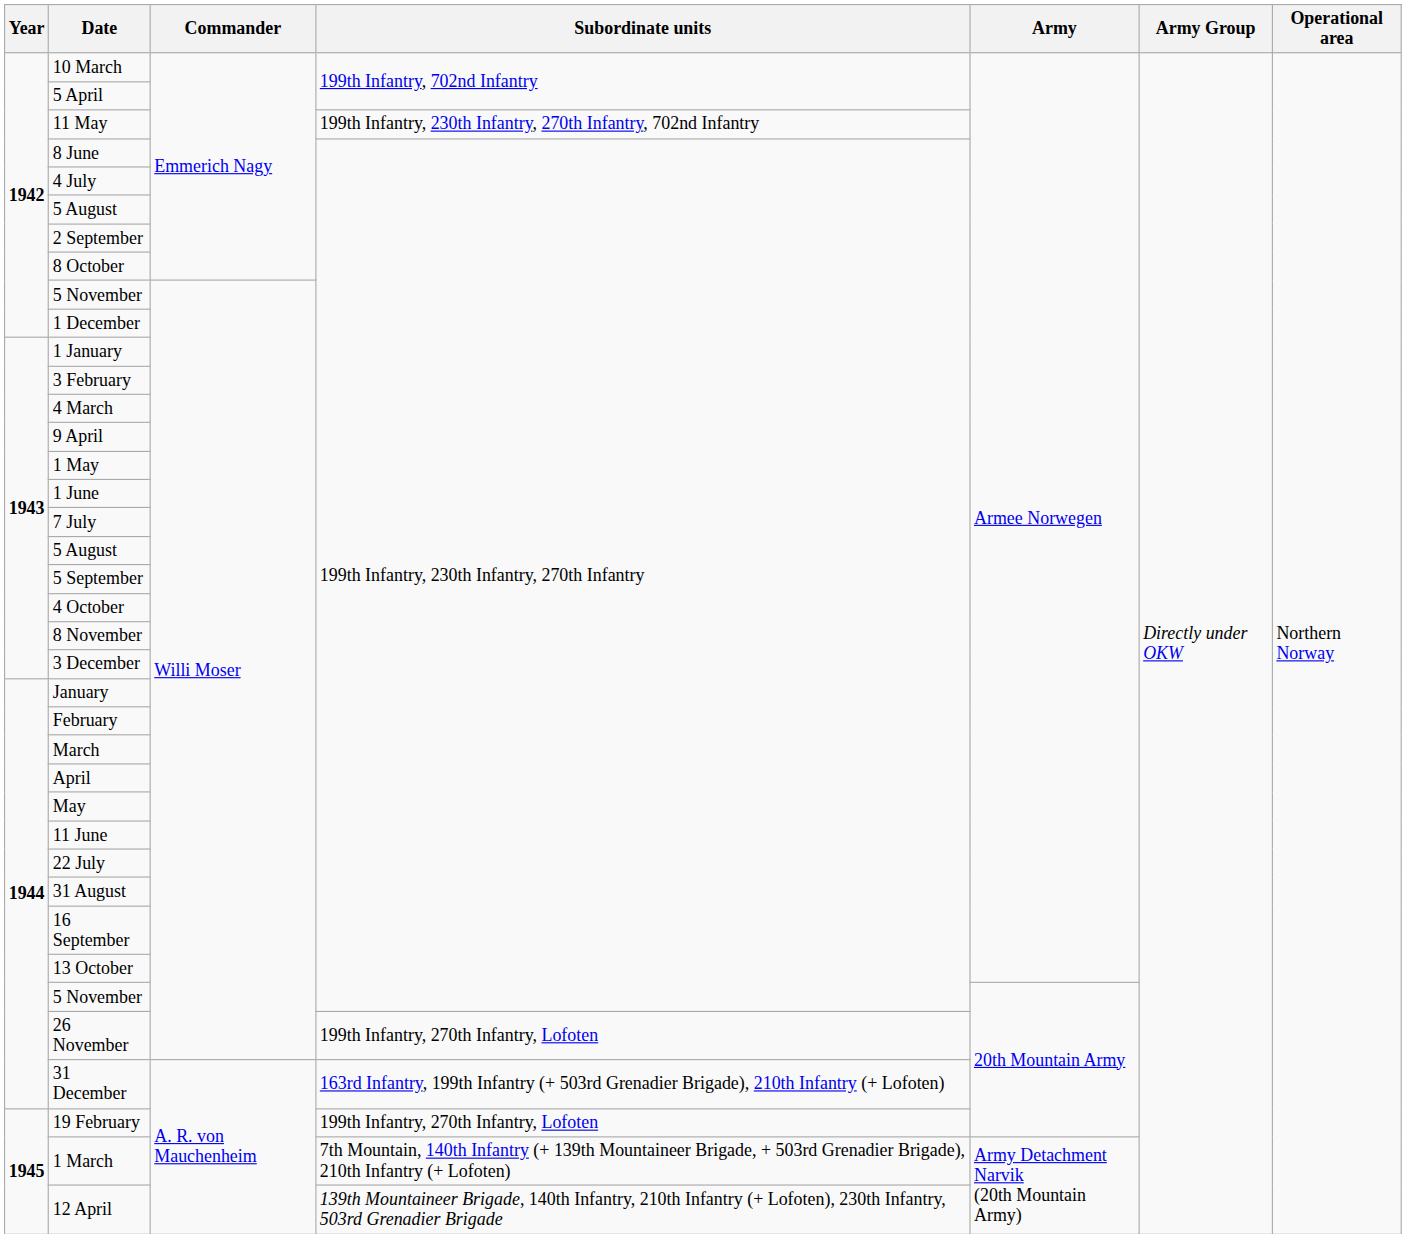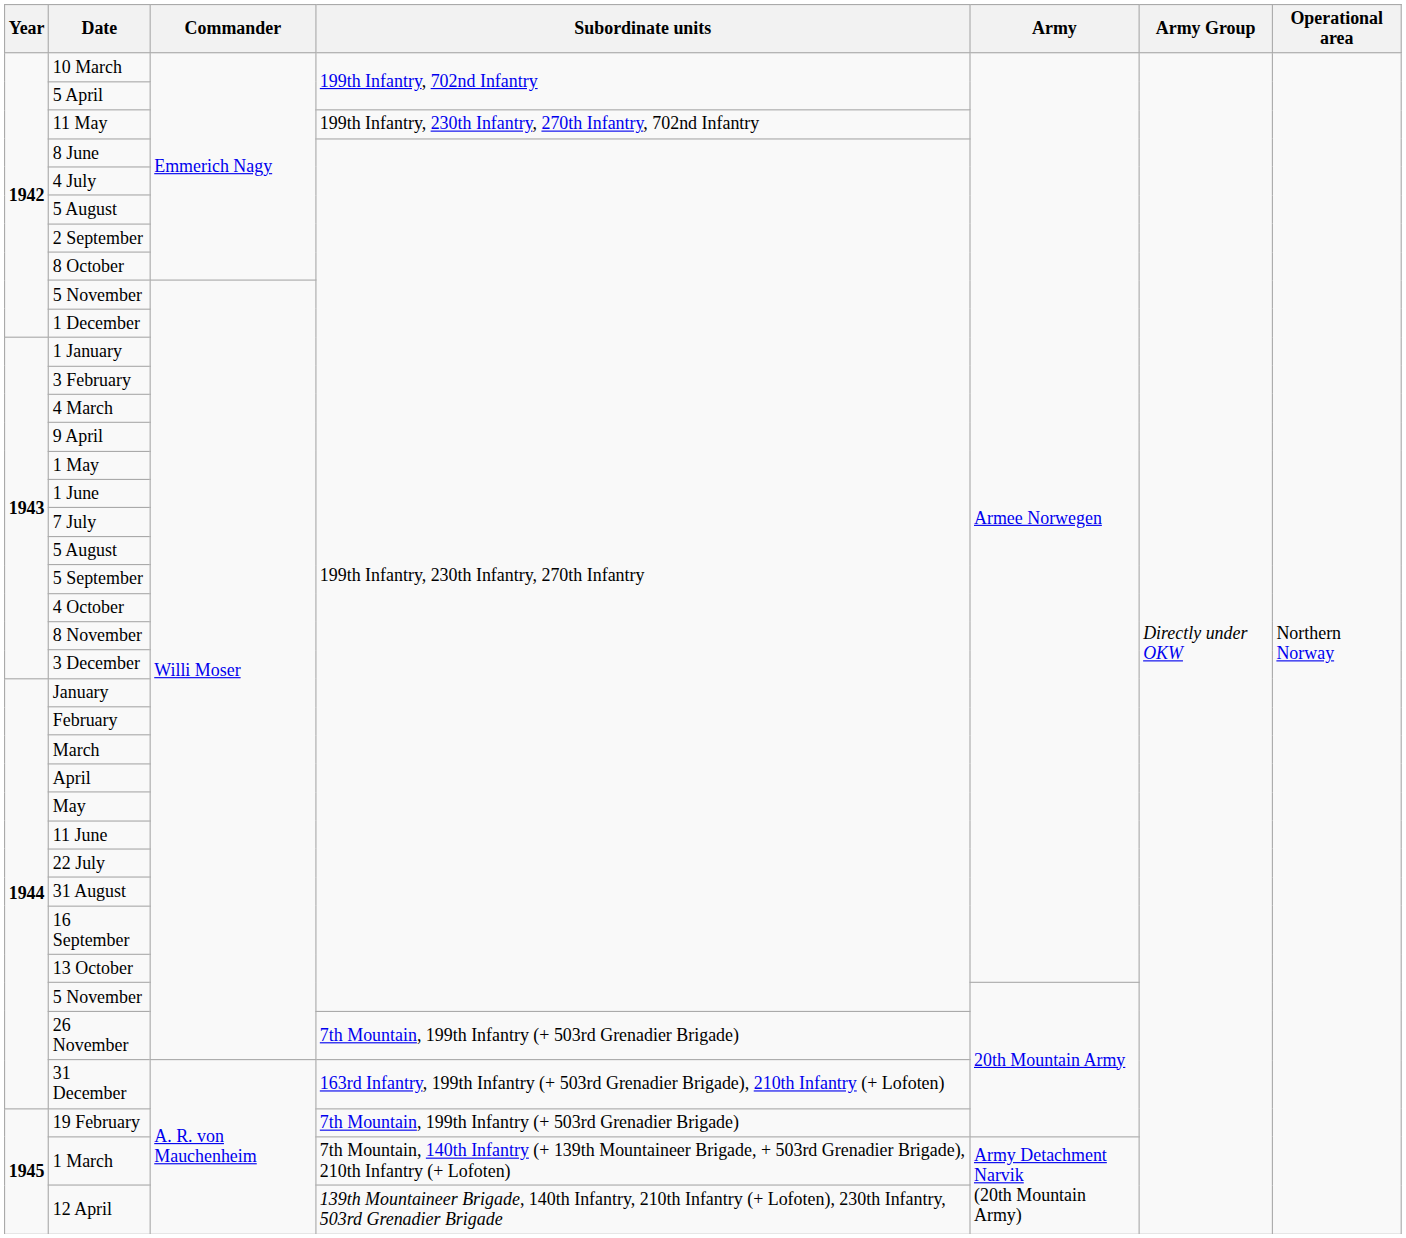26 November | Subordinate units: 199th Infantry, 270th Infantry, Lofoten -> 7th Mountain, 199th Infantry (+ 503rd Grenadier Brigade)
19 February | Subordinate units: 199th Infantry, 270th Infantry, Lofoten -> 7th Mountain, 199th Infantry (+ 503rd Grenadier Brigade)
